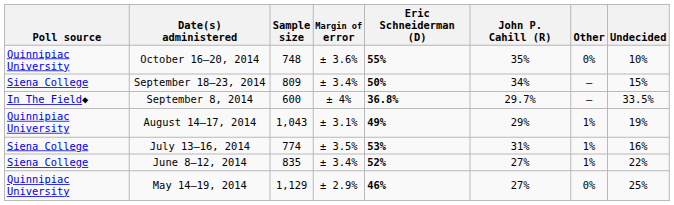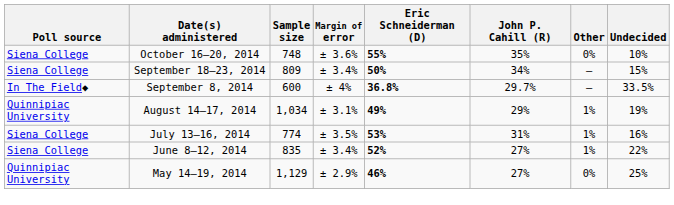October 16–20, 2014 | Poll source: Quinnipiac University -> Siena College
August 14–17, 2014 | Sample size: 1,043 -> 1,034
